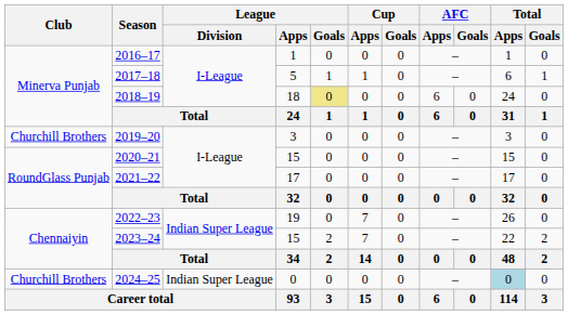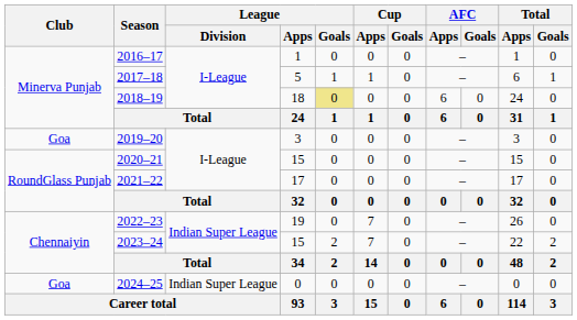2019–20 | Club: Churchill Brothers -> Goa
2024–25 | Club: Churchill Brothers -> Goa
2024–25 | Total / Apps: lightblue background -> no background
